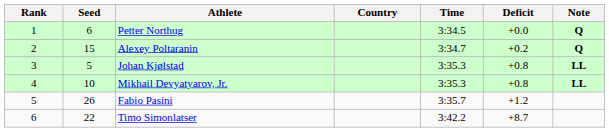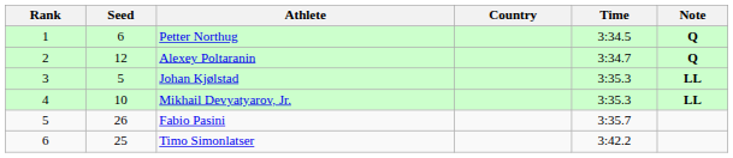- column: Deficit | +0.0 | +0.2 | +0.8 | +0.8 | +1.2 | +8.7
Alexey Poltaranin | Seed: 15 -> 12
Timo Simonlatser | Seed: 22 -> 25
